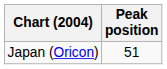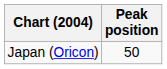Japan (Oricon) | Peak position: 51 -> 50
